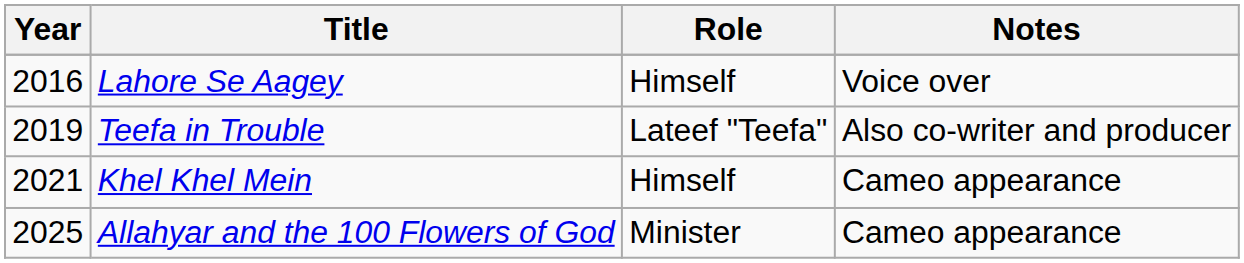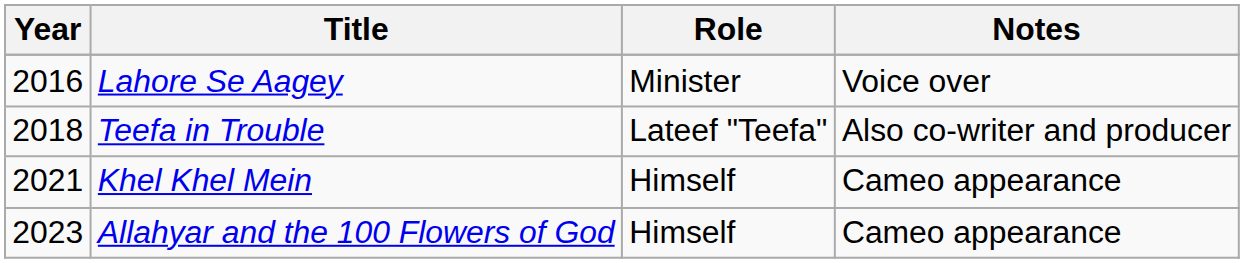Lahore Se Aagey | Role: Himself -> Minister
Teefa in Trouble | Year: 2019 -> 2018
Allahyar and the 100 Flowers of God | Year: 2025 -> 2023
Allahyar and the 100 Flowers of God | Role: Minister -> Himself
